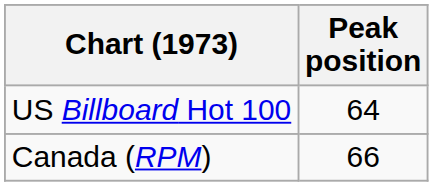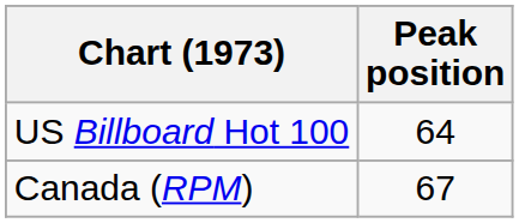Canada (RPM) | Peak position: 66 -> 67
